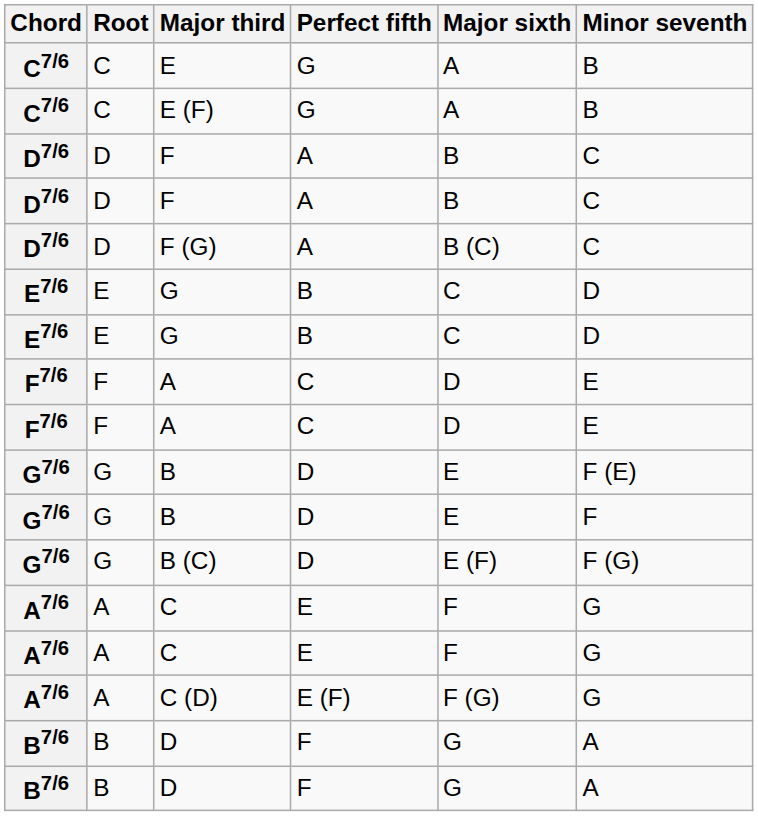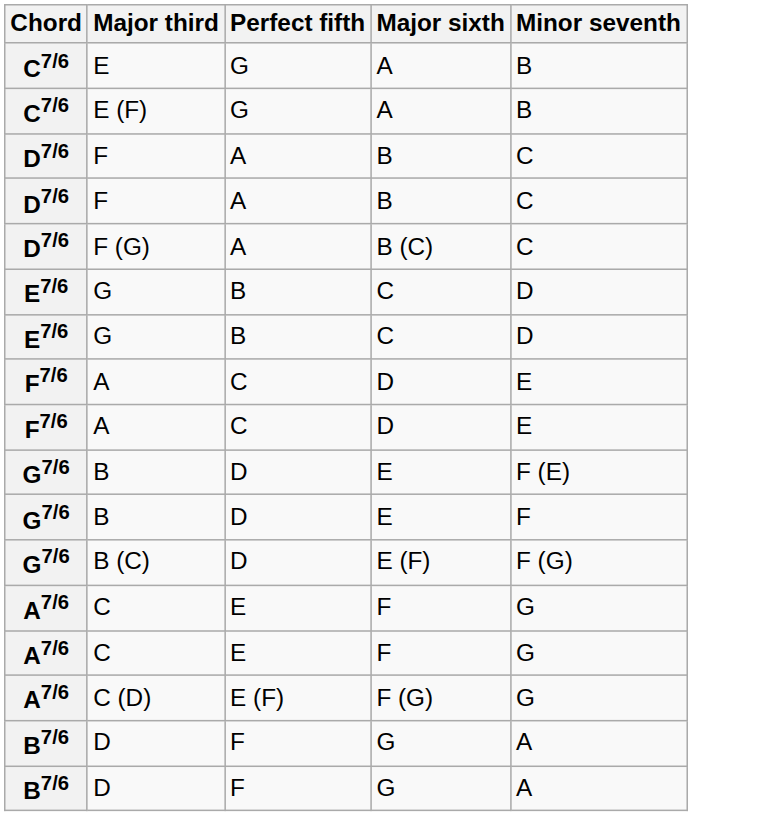- column: Root | C | C | D | D | D | E | E | F | F | G | G | G | A | A | A | B | B
